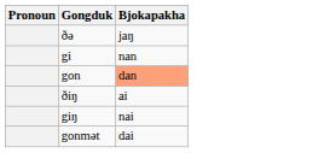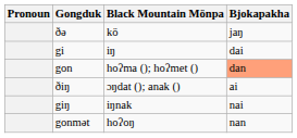+ column: Black Mountain Mönpa | kö | iŋ | hoʔma (); hoʔmet () | ɔŋdat (); anak () | iŋnak | hoʔoŋ
gi | Bjokapakha: nan -> dai
gonmət | Bjokapakha: dai -> nan
